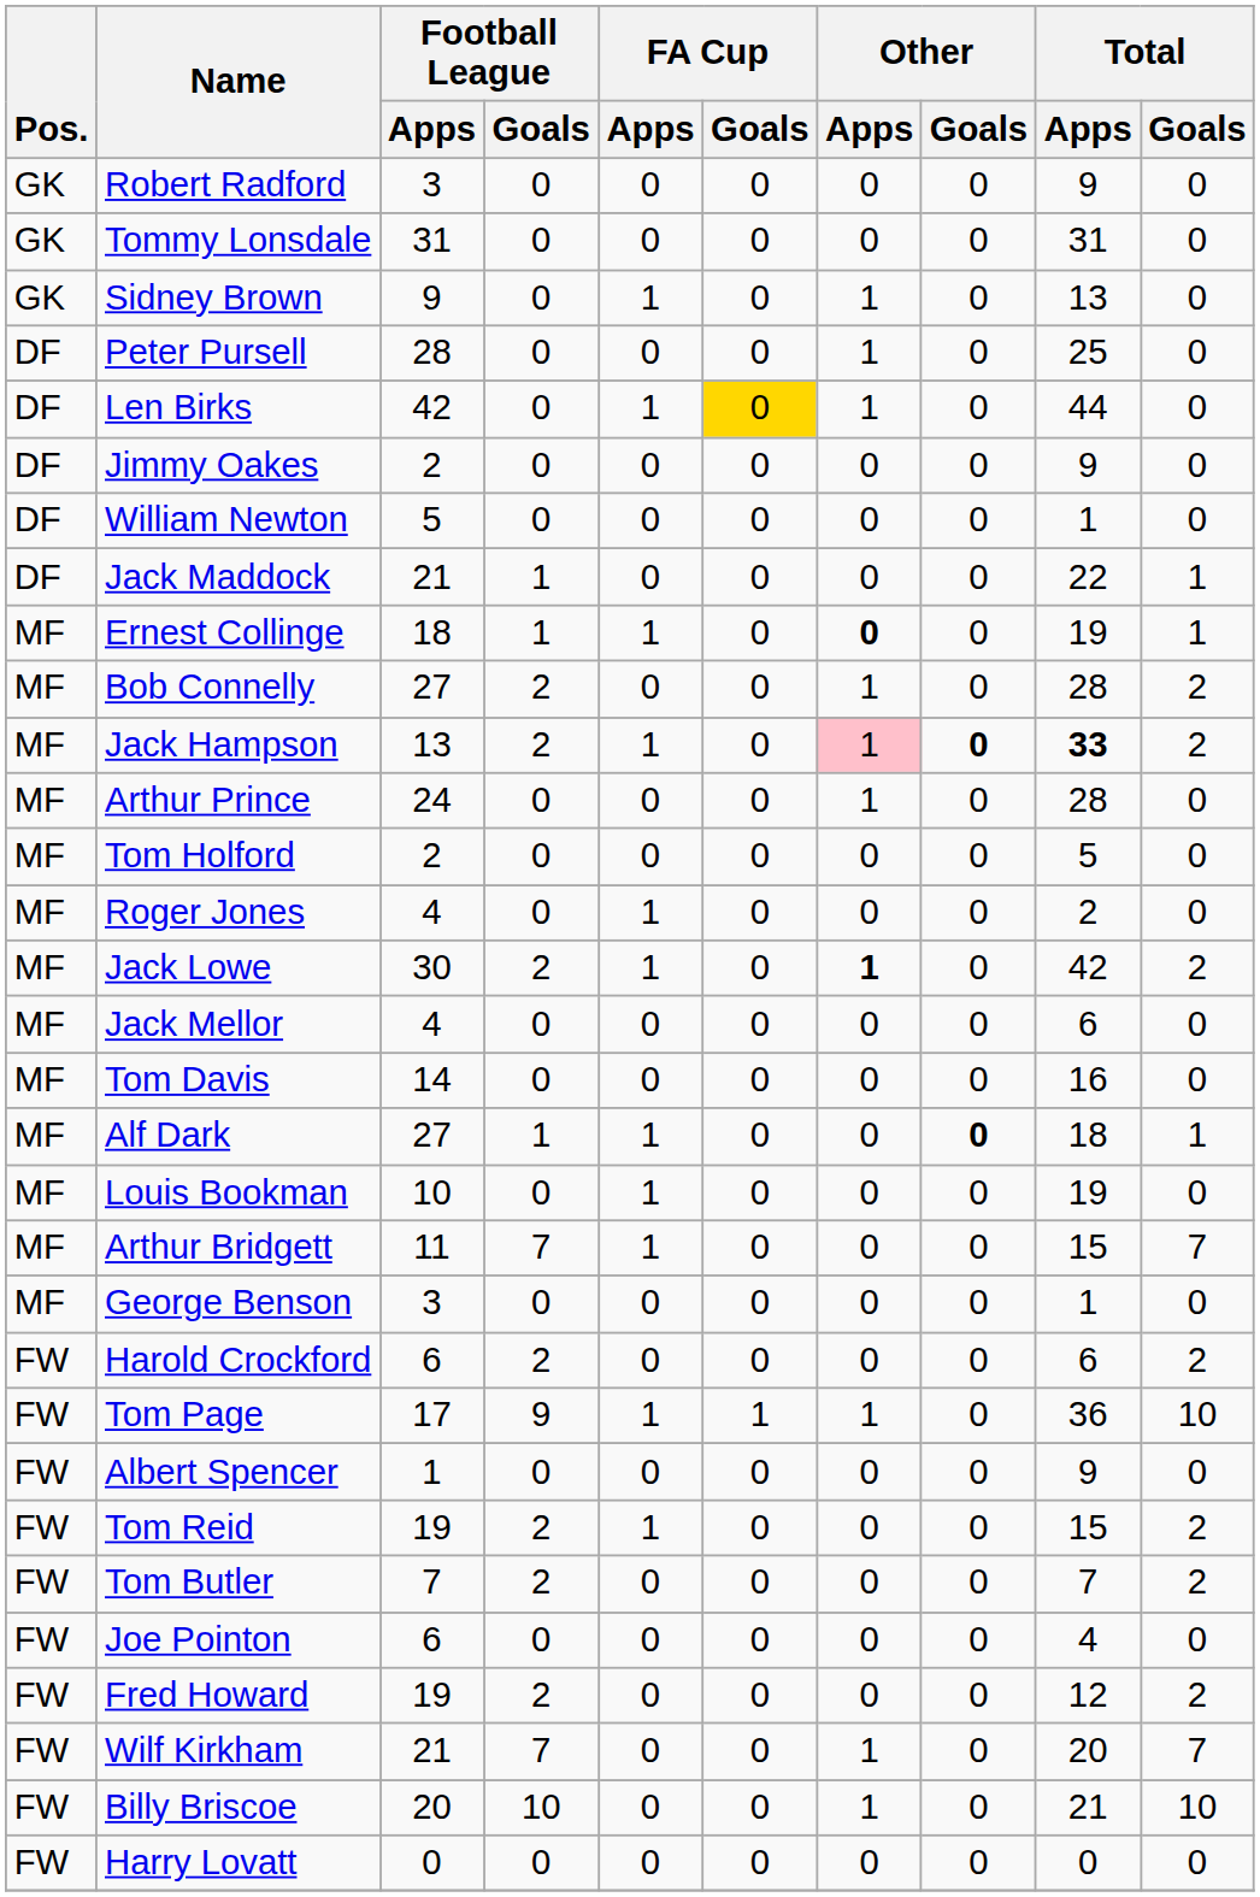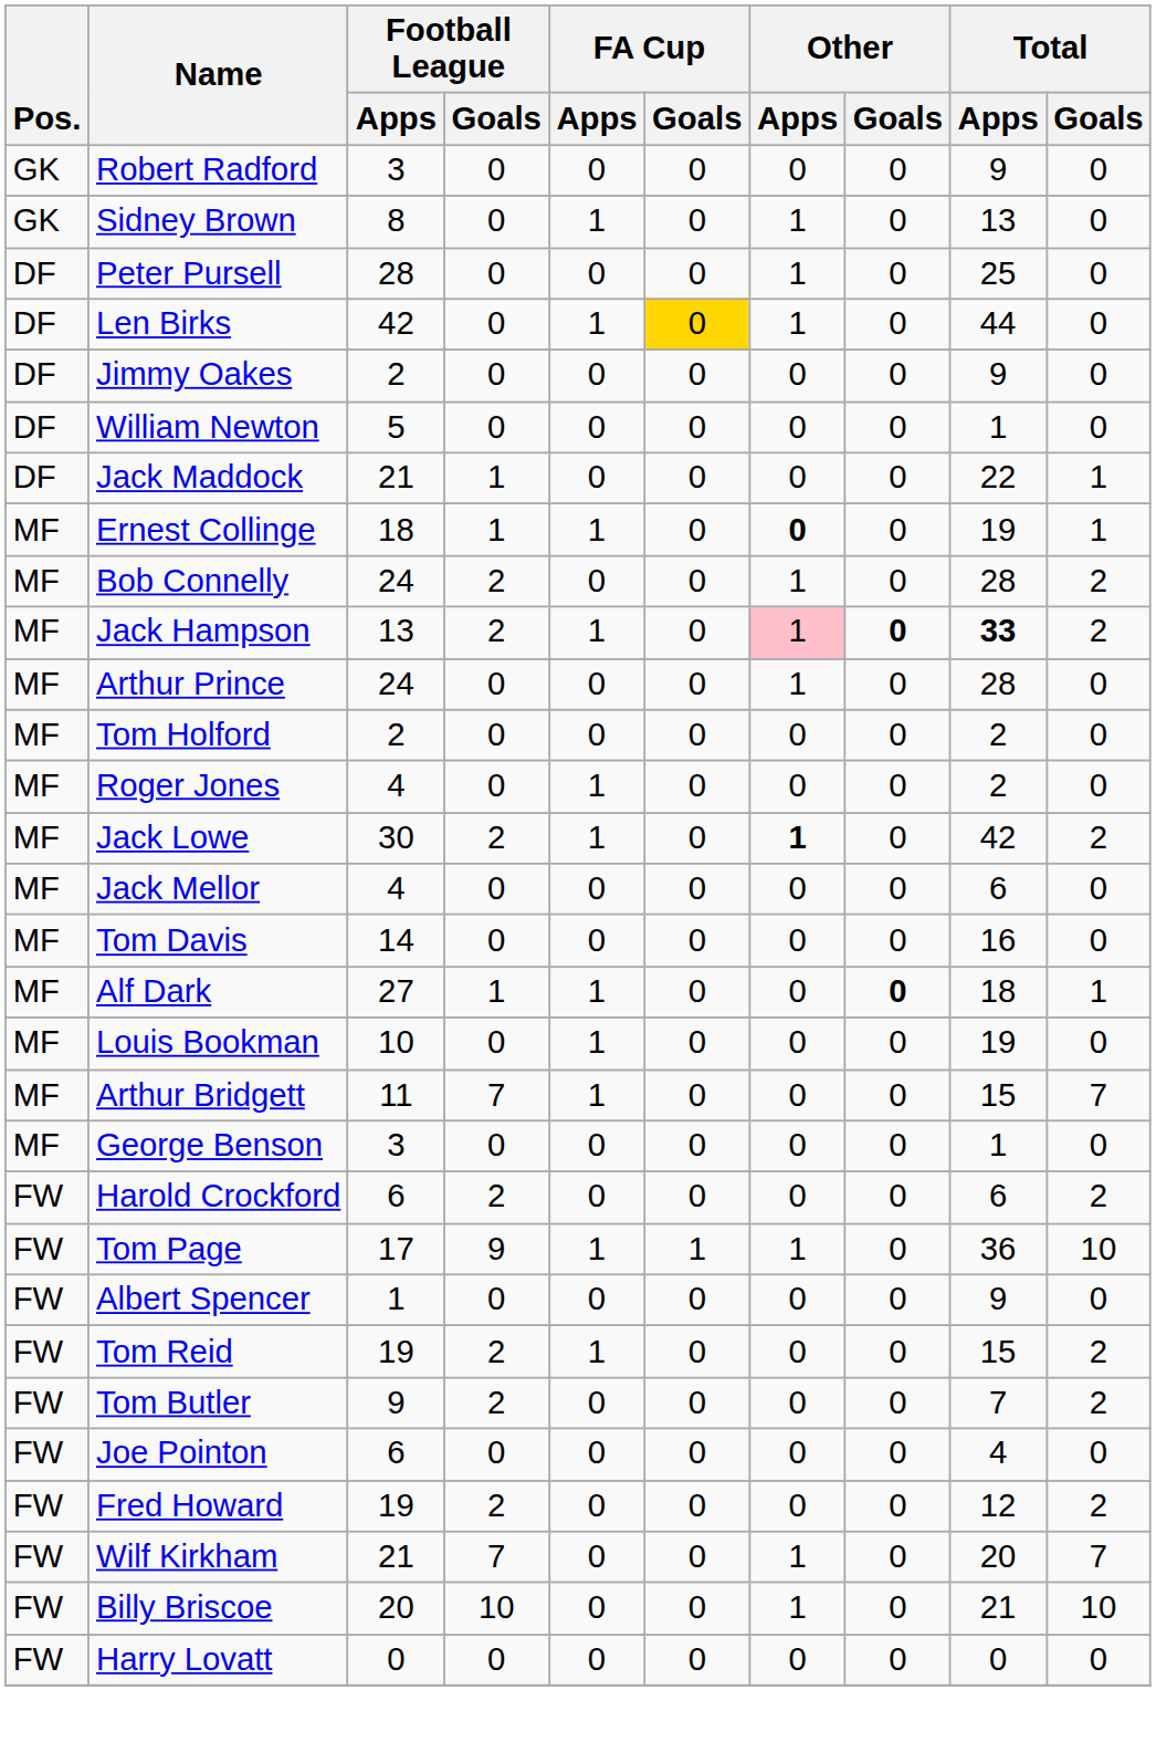- row: GK | Tommy Lonsdale | 31 | 0 | 0 | 0 | 0 | 0 | 31 | 0
Sidney Brown | Football League / Apps: 9 -> 8
Bob Connelly | Football League / Apps: 27 -> 24
Tom Holford | Total / Apps: 5 -> 2
Tom Butler | Football League / Apps: 7 -> 9
